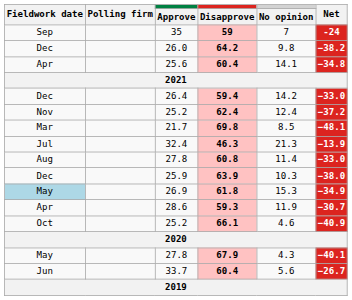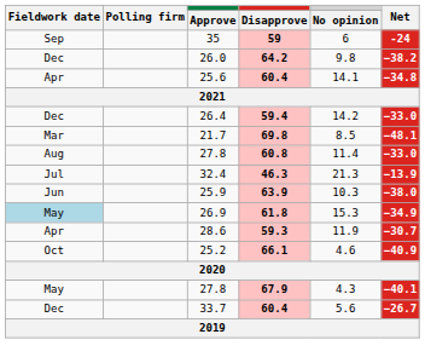59 | No opinion: 7 -> 6
- row: Nov | 25.2 | 62.4 | 12.4 | −37.2
rows swapped: 60.8 <-> 46.3
63.9 | Fieldwork date: Dec -> Jun
33.7 / 60.4 | Fieldwork date: Jun -> Dec
